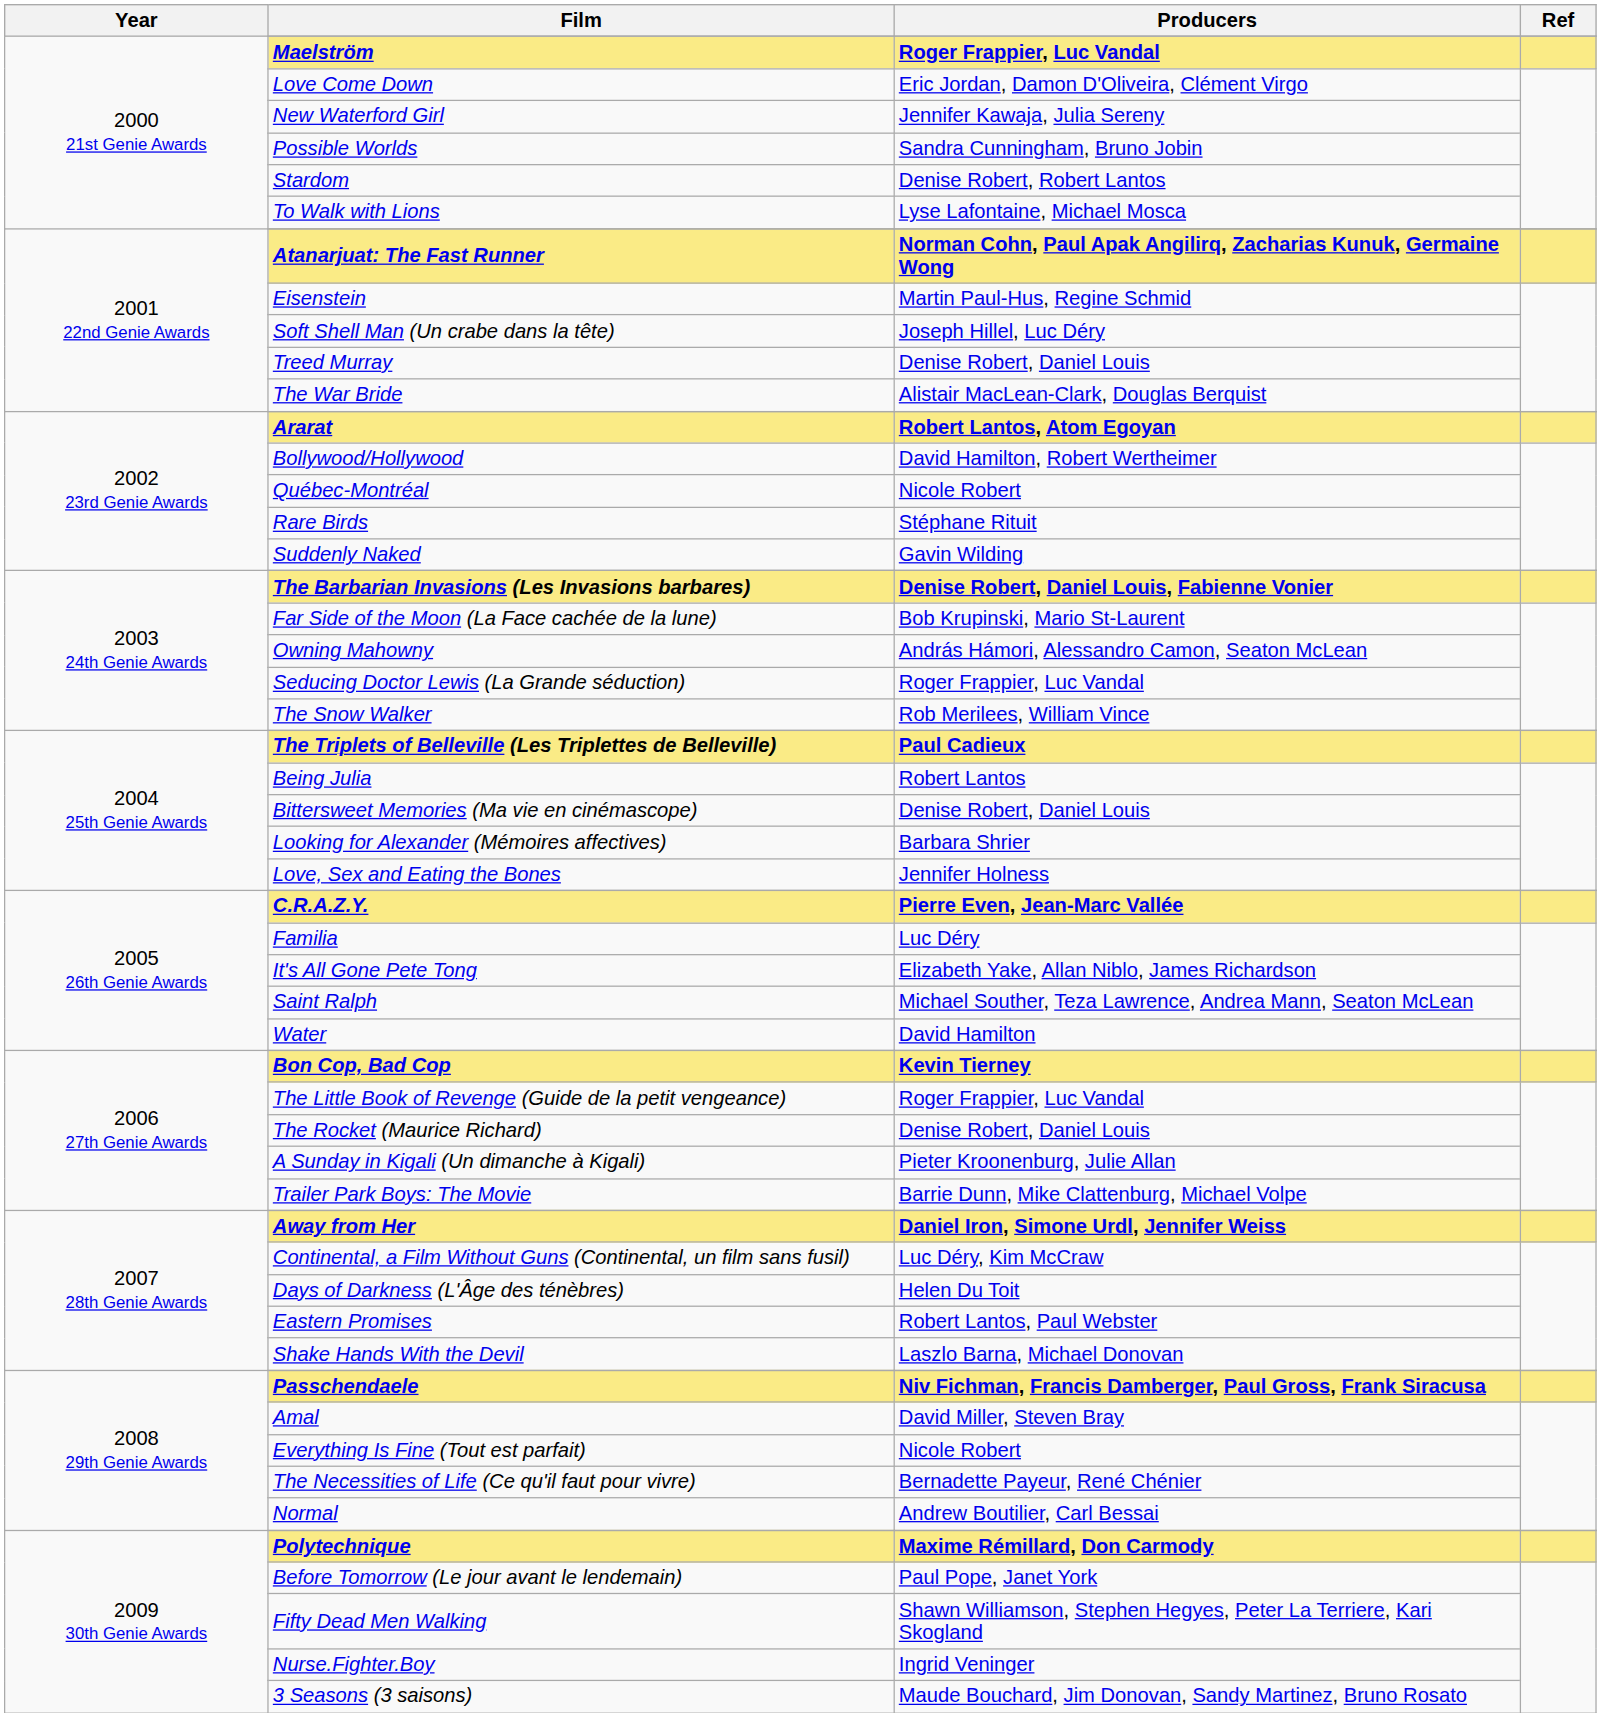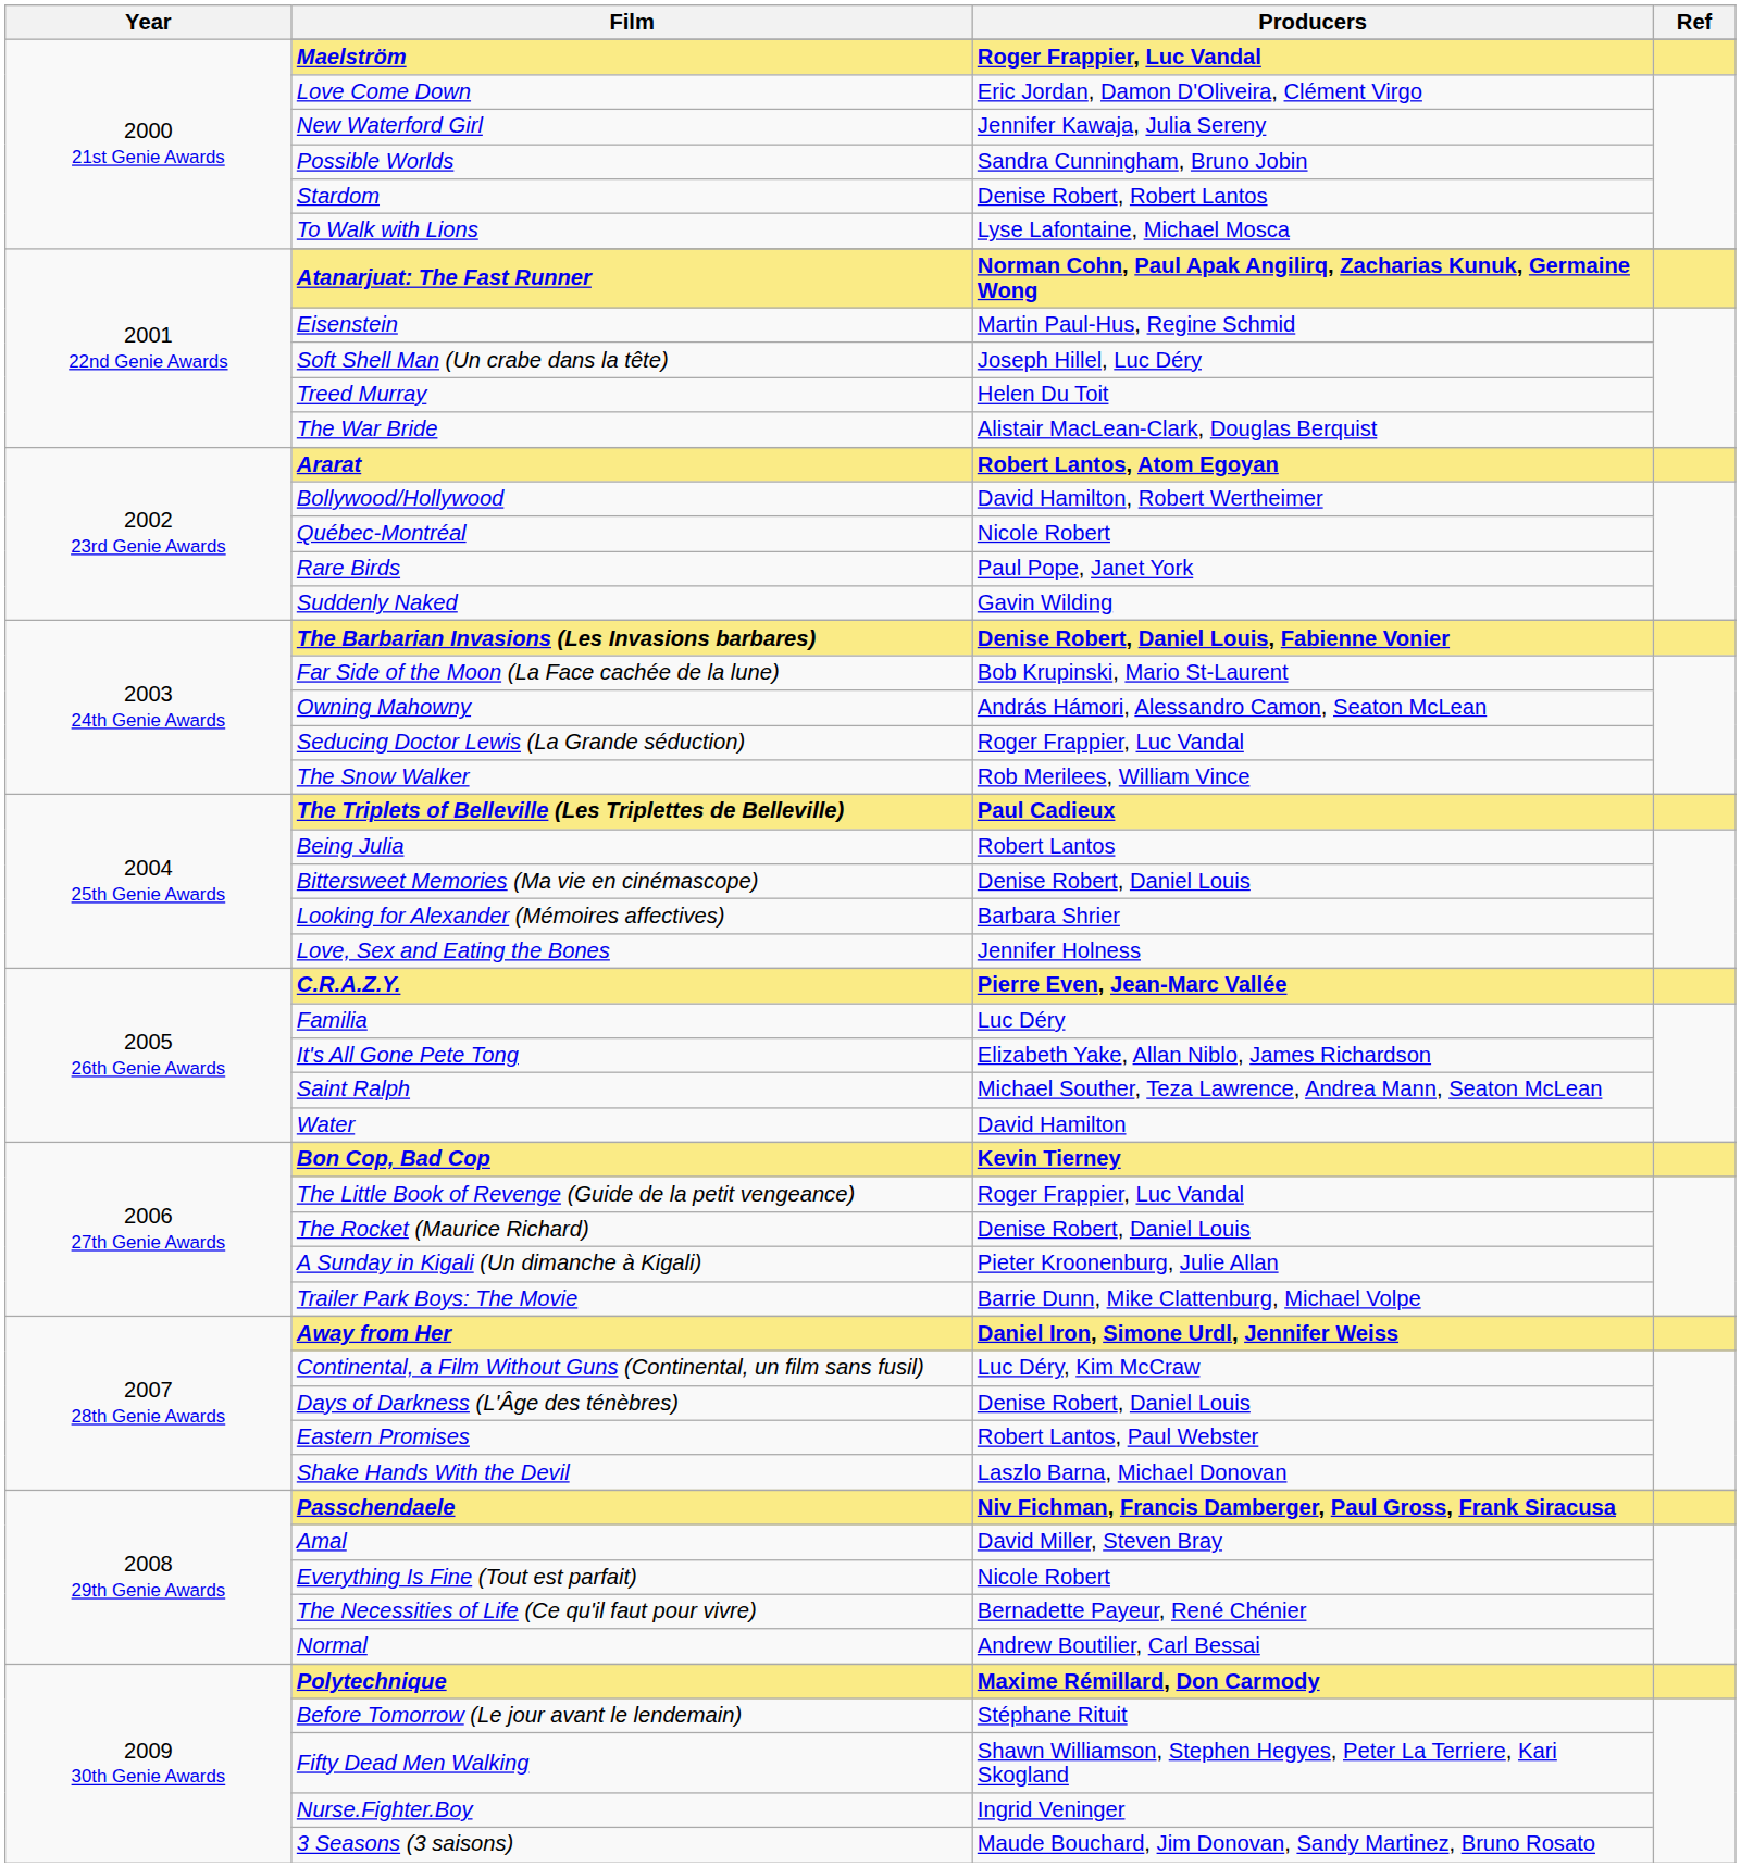Treed Murray | Producers: Denise Robert, Daniel Louis -> Helen Du Toit
Rare Birds | Producers: Stéphane Rituit -> Paul Pope, Janet York
Days of Darkness (L'Âge des ténèbres) | Producers: Helen Du Toit -> Denise Robert, Daniel Louis
Before Tomorrow (Le jour avant le lendemain) | Producers: Paul Pope, Janet York -> Stéphane Rituit
